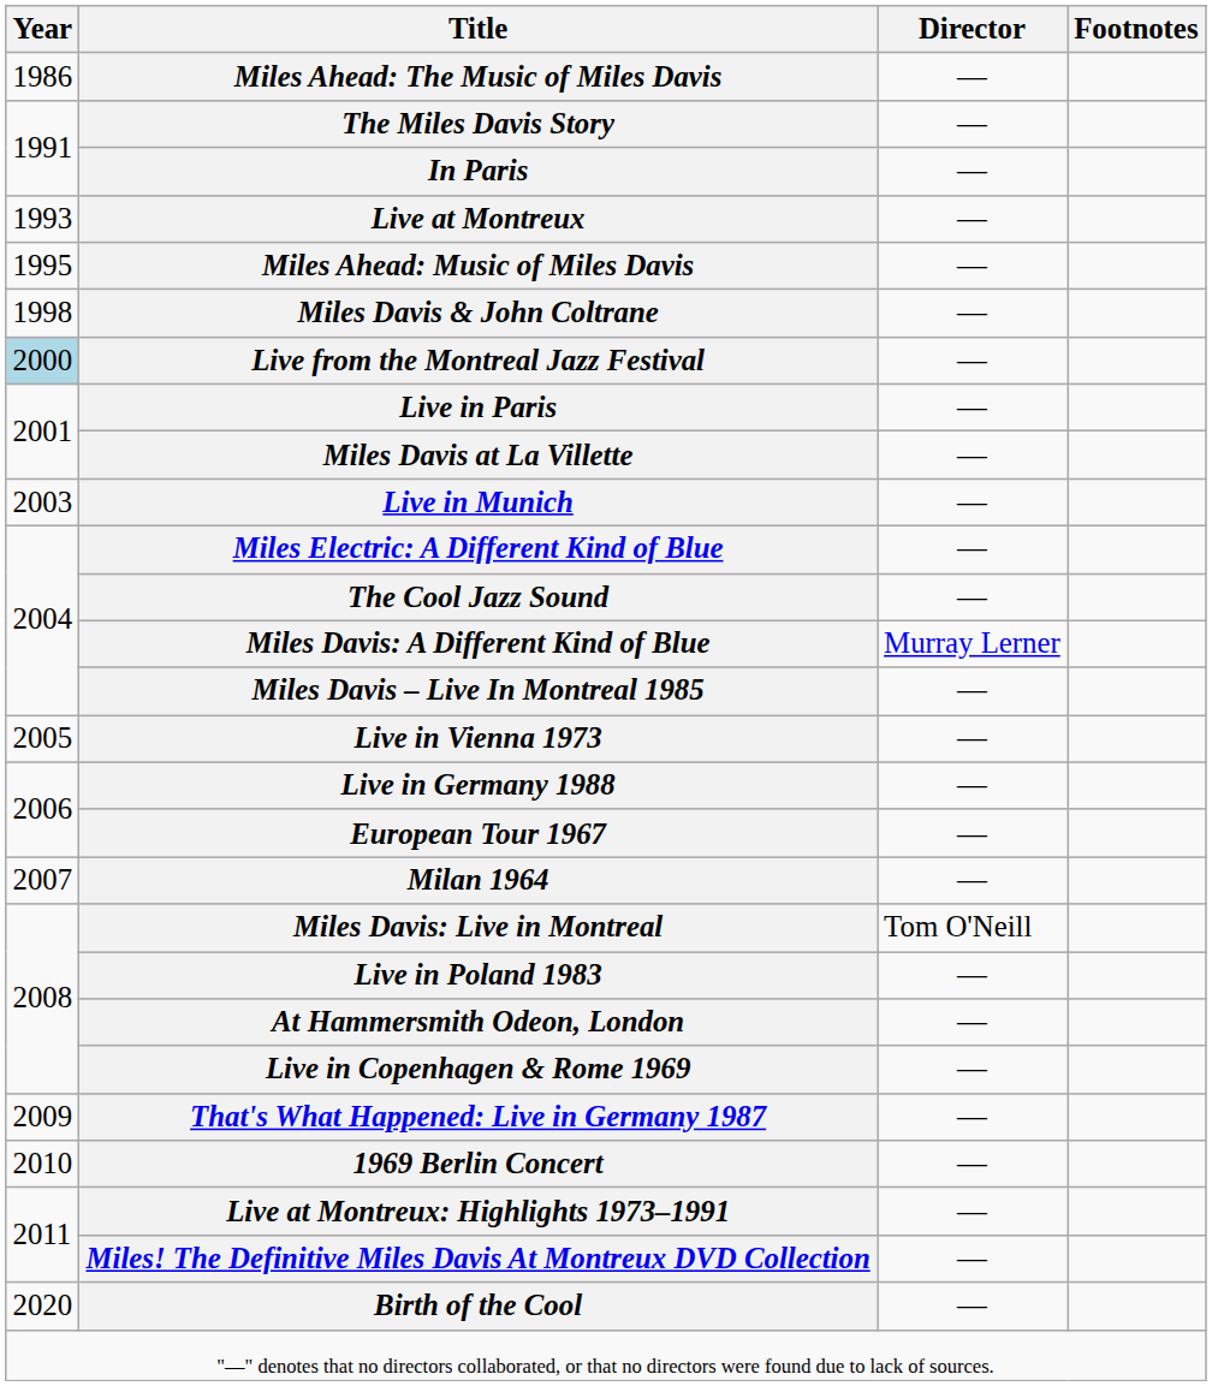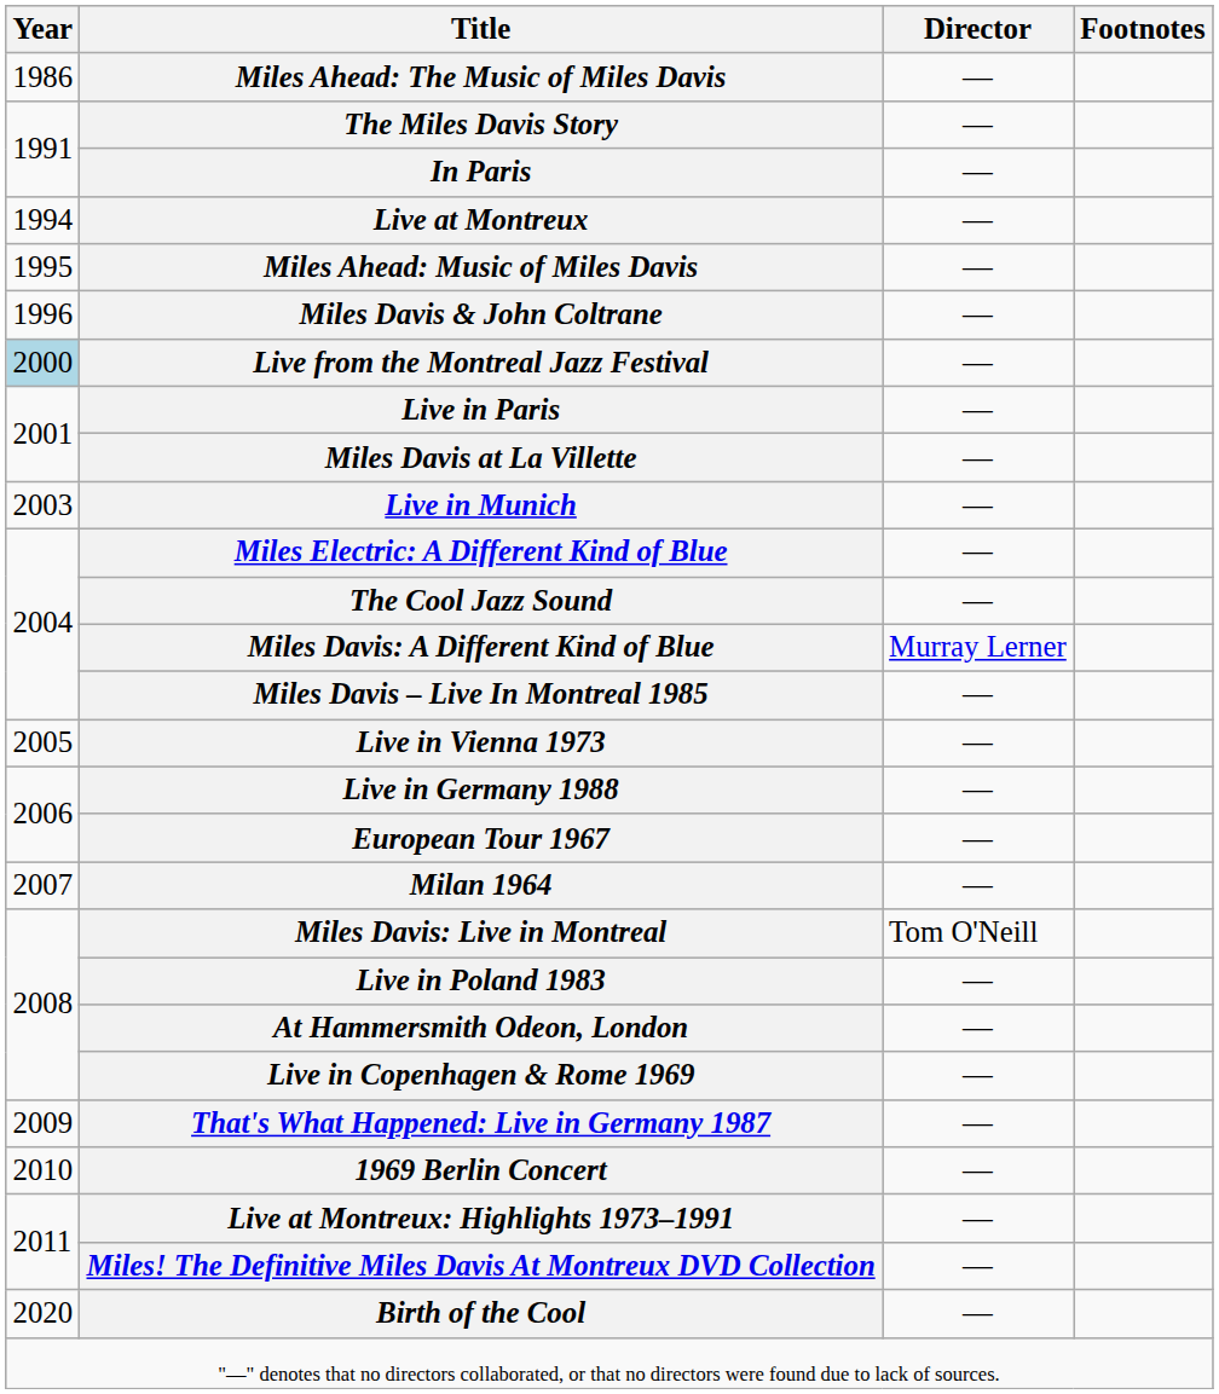Live at Montreux | Year: 1993 -> 1994
Miles Davis & John Coltrane | Year: 1998 -> 1996
